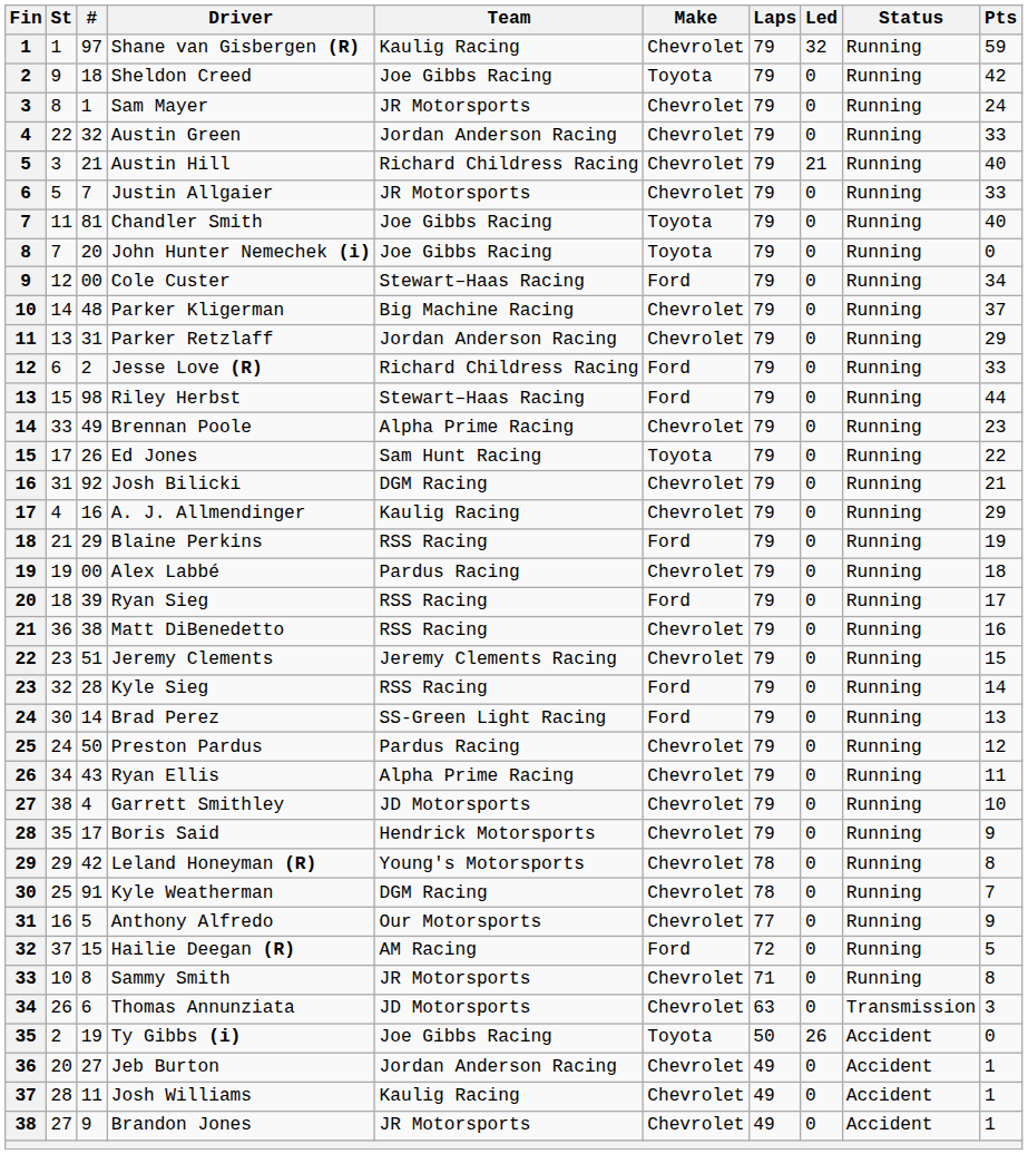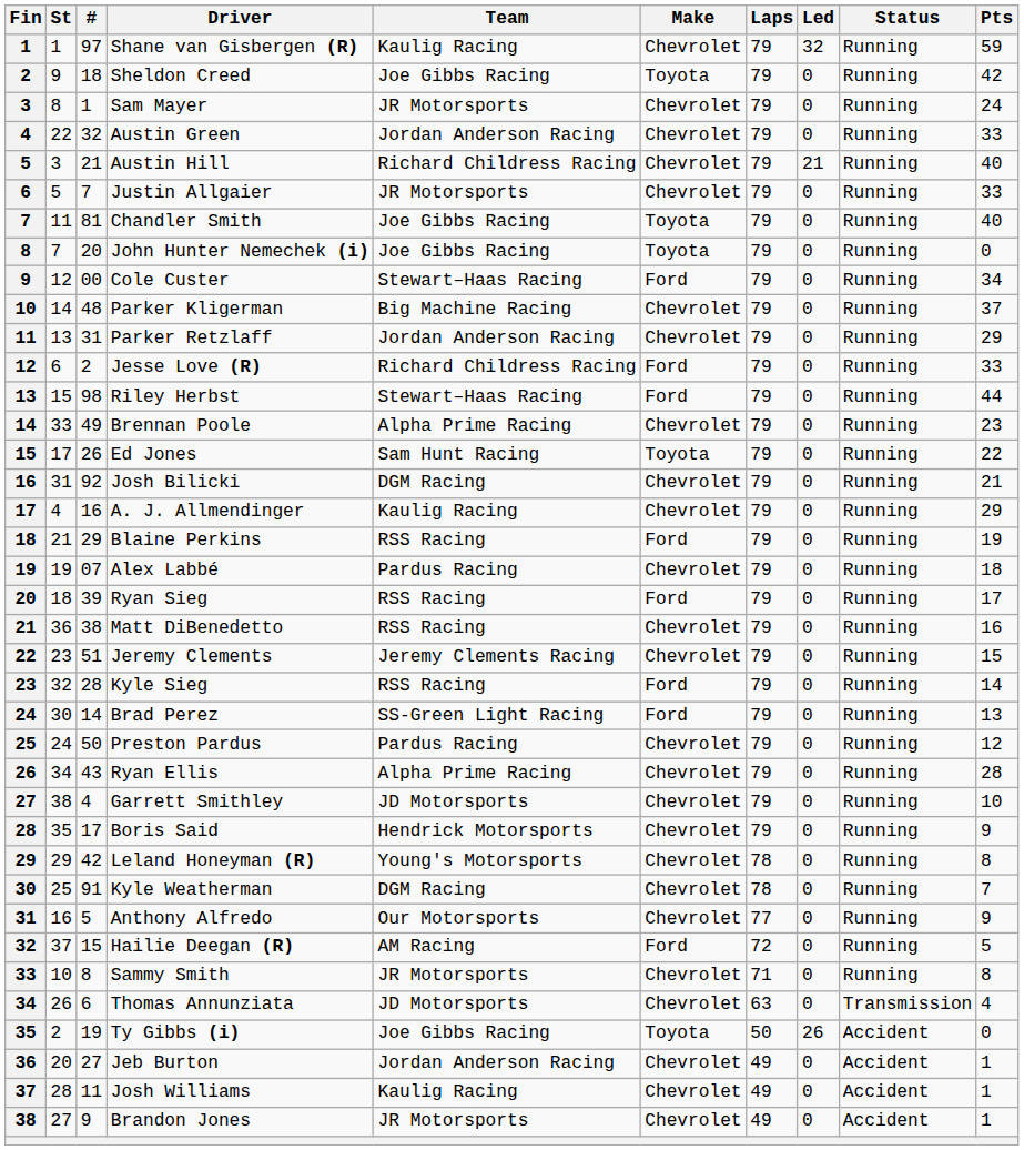Alex Labbé | #: 00 -> 07
Ryan Ellis | Pts: 11 -> 28
Thomas Annunziata | Pts: 3 -> 4
